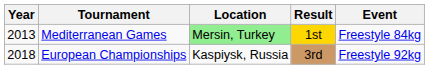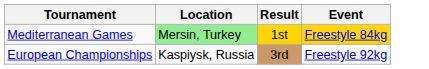- column: Year | 2013 | 2018
Mediterranean Games | Event: no background -> gold background
